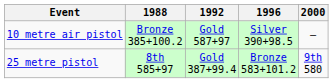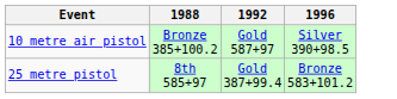- column: 2000 | — | 9th 580
